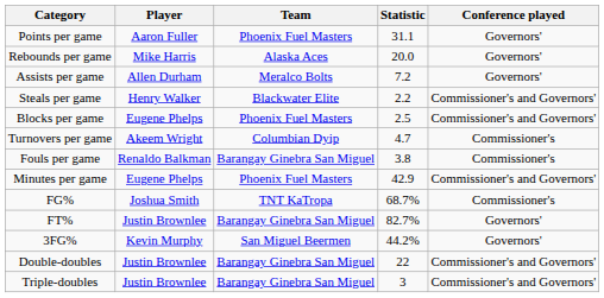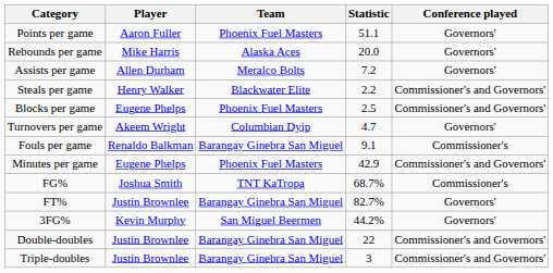Points per game | Statistic: 31.1 -> 51.1
Turnovers per game | Conference played: Commissioner's -> Governors'
Fouls per game | Statistic: 3.8 -> 9.1
